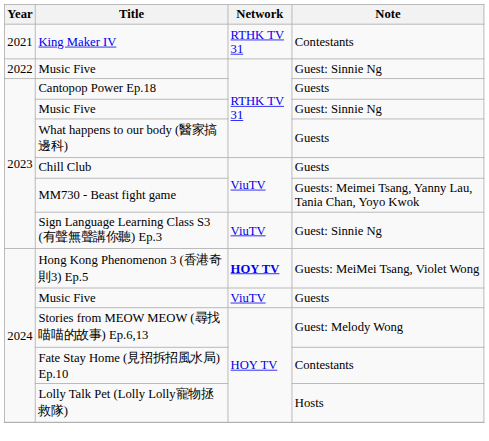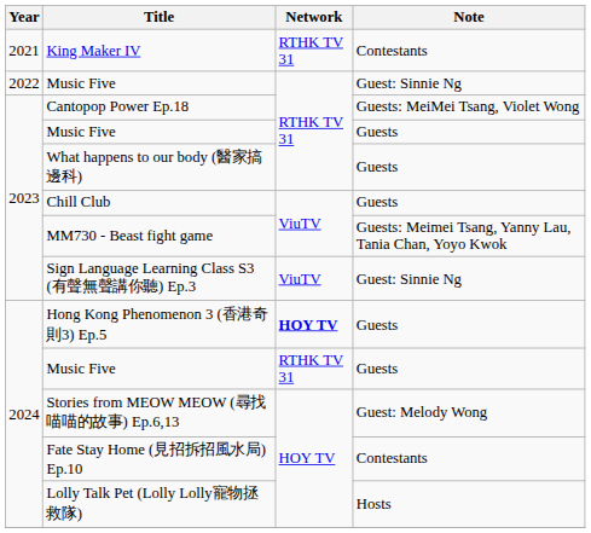Cantopop Power Ep.18 | Note: Guests -> Guests: MeiMei Tsang, Violet Wong
2023 / Music Five | Note: Guest: Sinnie Ng -> Guests
Hong Kong Phenomenon 3 (香港奇則3) Ep.5 | Note: Guests: MeiMei Tsang, Violet Wong -> Guests
2024 / Music Five | Network: ViuTV -> RTHK TV 31
